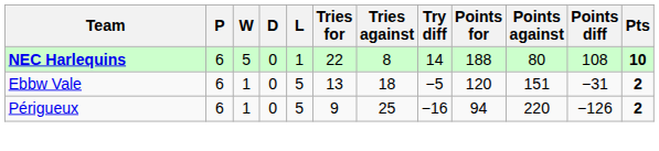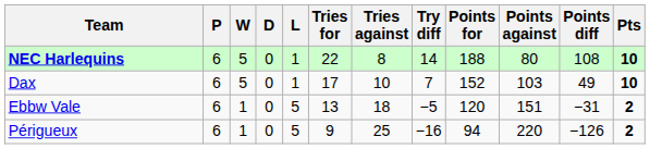+ row: Dax | 6 | 5 | 0 | 1 | 17 | 10 | 7 | 152 | 103 | 49 | 10
